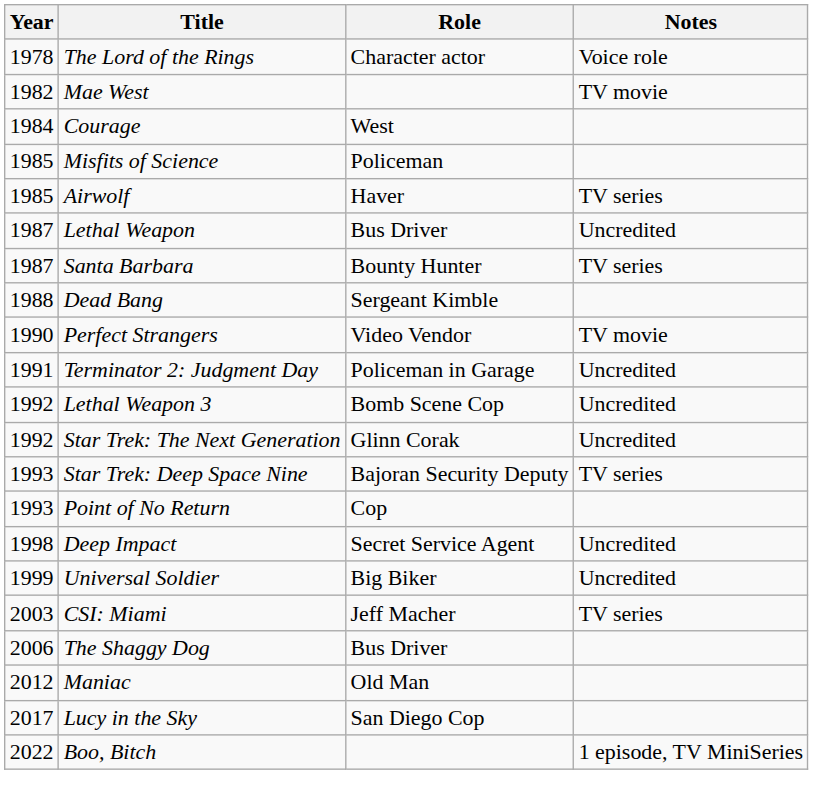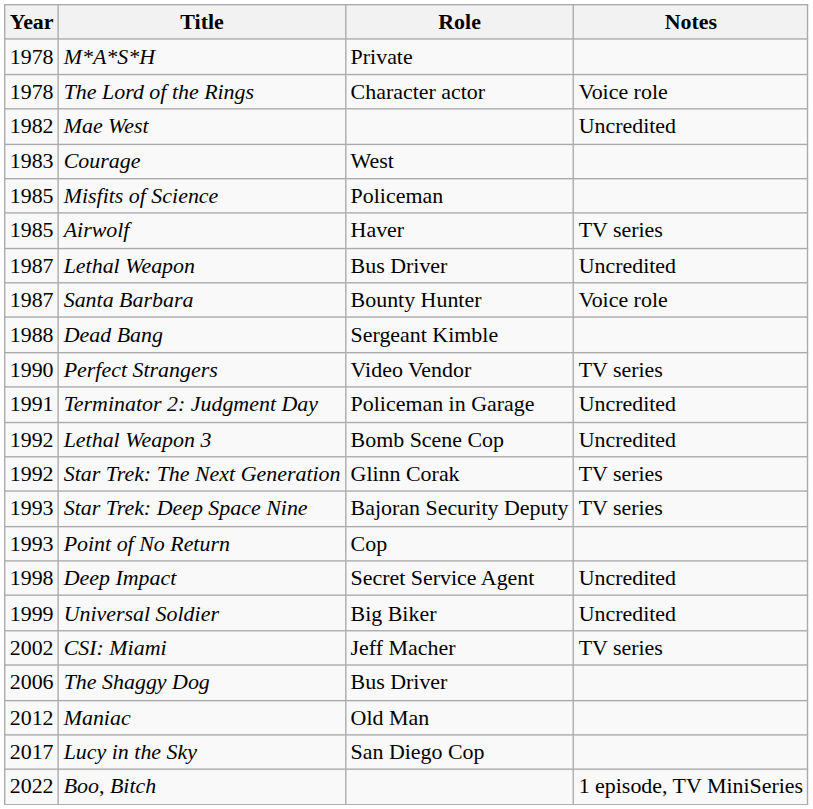+ row: 1978 | M*A*S*H | Private
Mae West | Notes: TV movie -> Uncredited
Courage | Year: 1984 -> 1983
Santa Barbara | Notes: TV series -> Voice role
Perfect Strangers | Notes: TV movie -> TV series
Star Trek: The Next Generation | Notes: Uncredited -> TV series
CSI: Miami | Year: 2003 -> 2002
